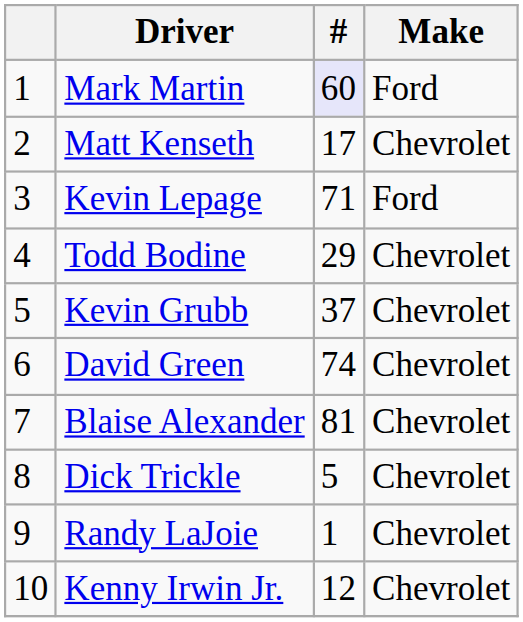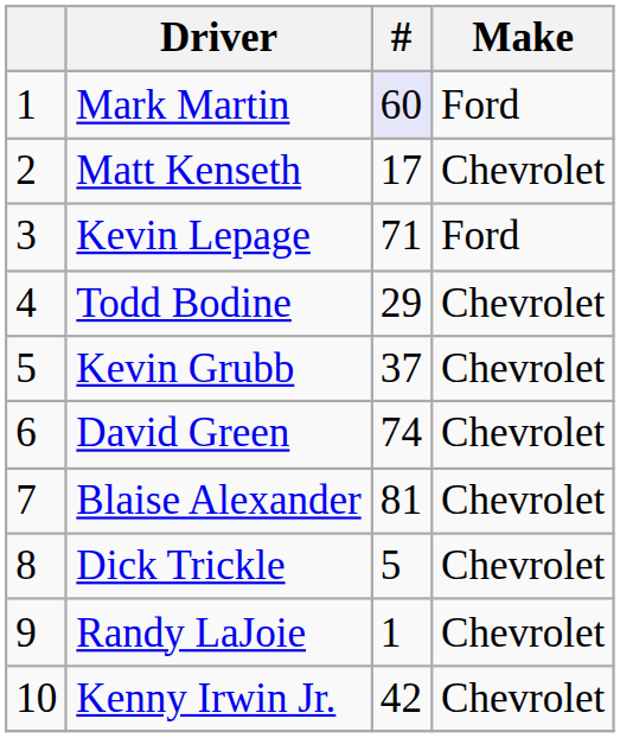Kenny Irwin Jr. | #: 12 -> 42
